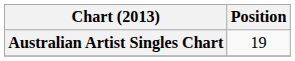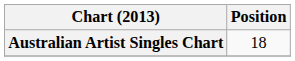Australian Artist Singles Chart | Position: 19 -> 18
